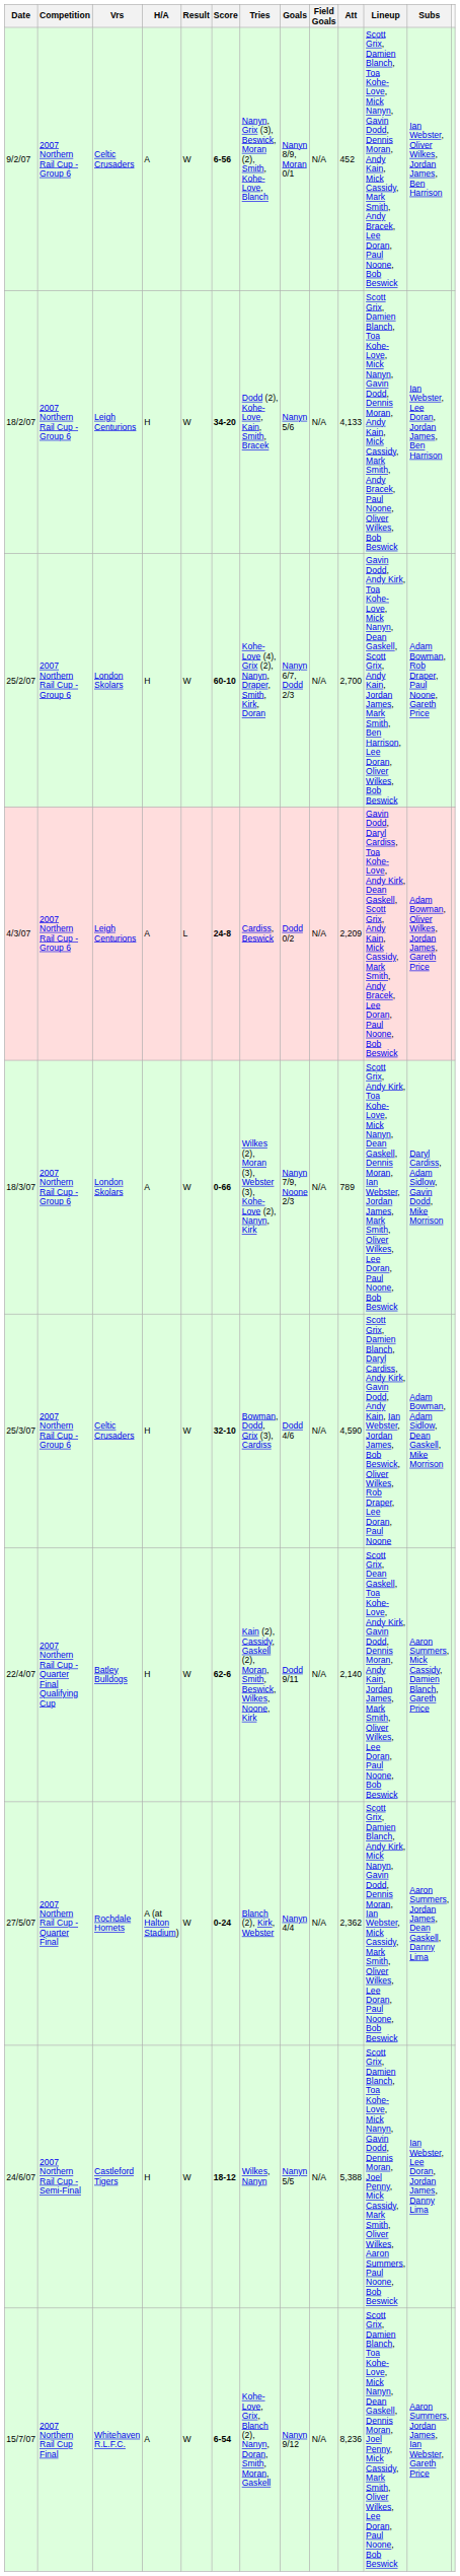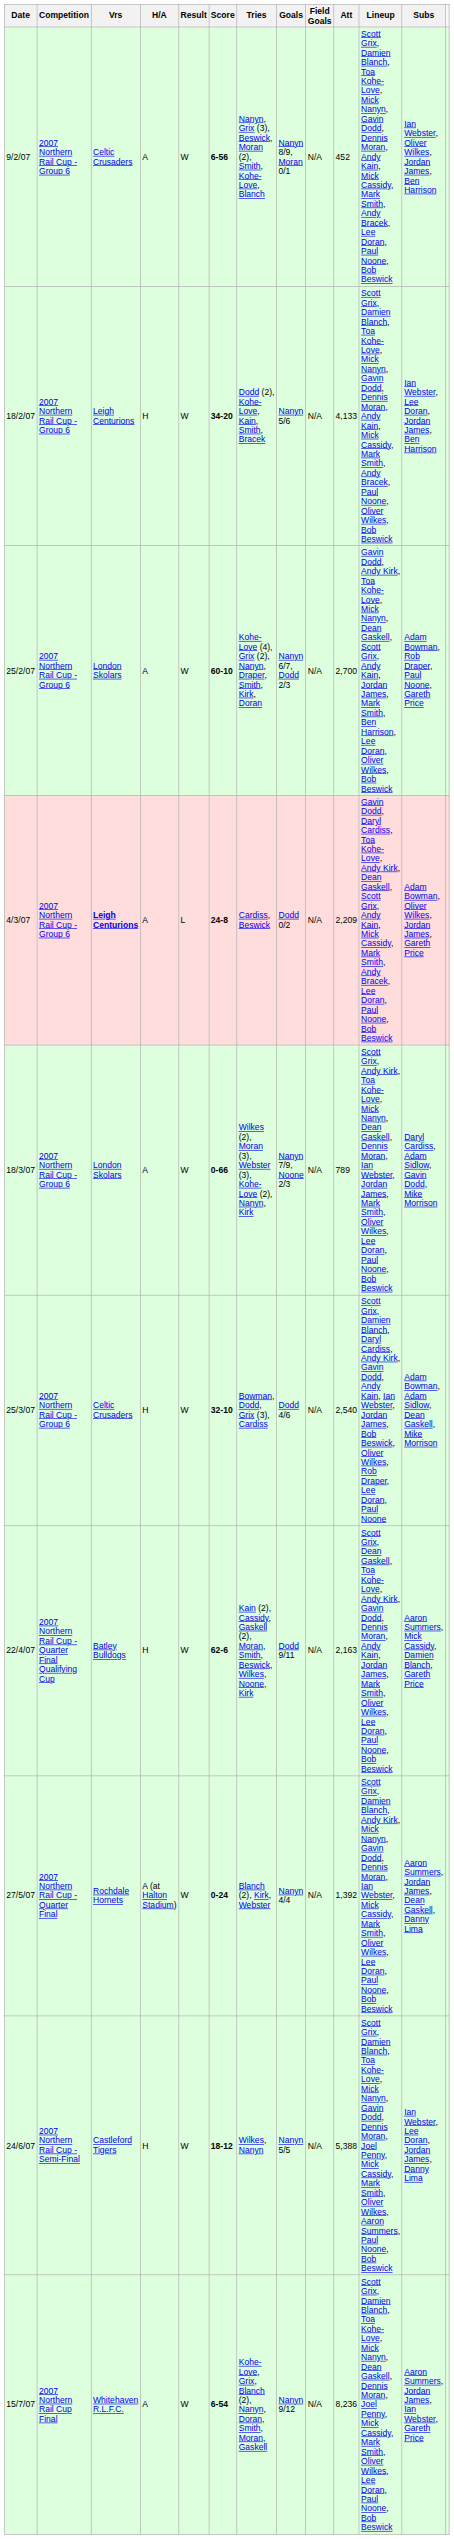25/2/07 | H/A: H -> A
4/3/07 | Vrs: normal -> bold
25/3/07 | Att: 4,590 -> 2,540
22/4/07 | Att: 2,140 -> 2,163
27/5/07 | Att: 2,362 -> 1,392
